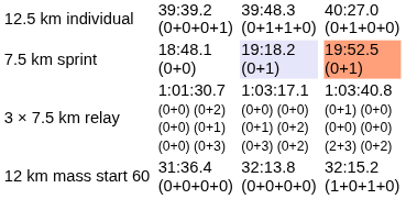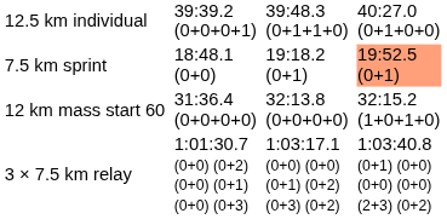7.5 km sprint | column 5: lavender background -> no background
rows swapped: 12 km mass start 60 <-> 3 × 7.5 km relay
